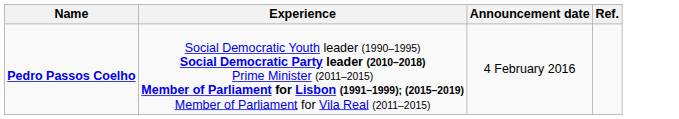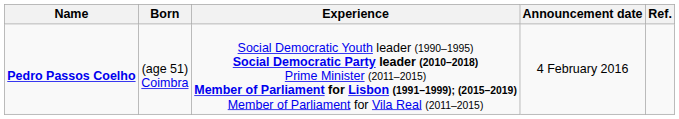+ column: Born | (age 51) Coimbra
